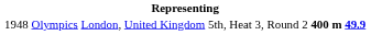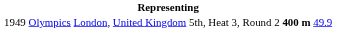Olympics | column 1: 1948 -> 1949
Olympics | column 6: bold -> normal
